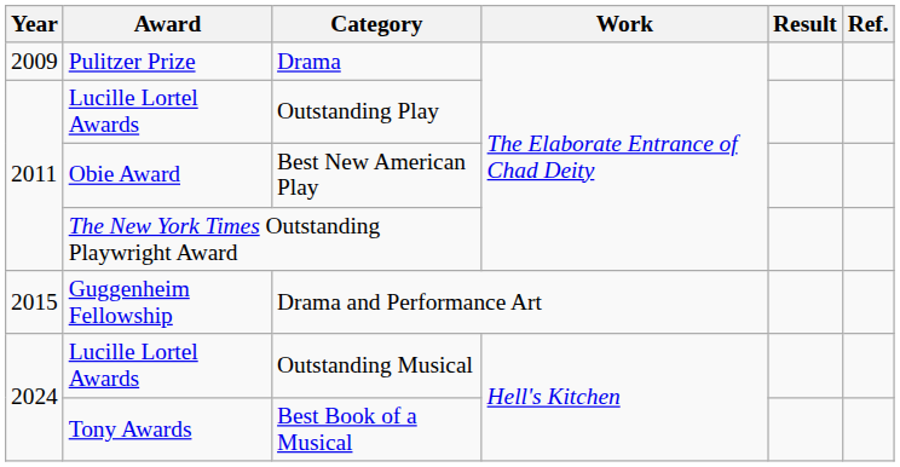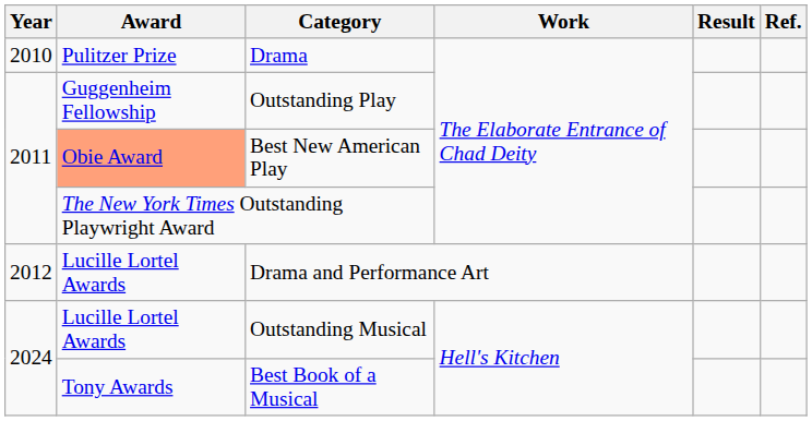Drama | Year: 2009 -> 2010
Outstanding Play | Award: Lucille Lortel Awards -> Guggenheim Fellowship
Best New American Play | Award: no background -> lightsalmon background
Drama and Performance Art | Year: 2015 -> 2012
Drama and Performance Art | Award: Guggenheim Fellowship -> Lucille Lortel Awards
